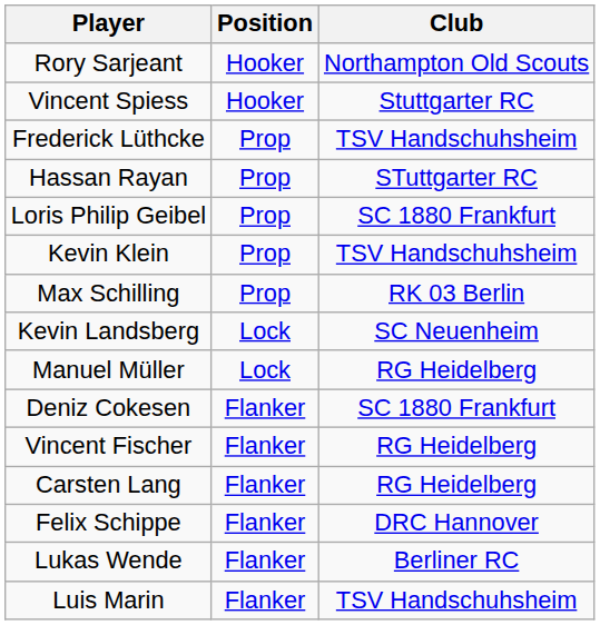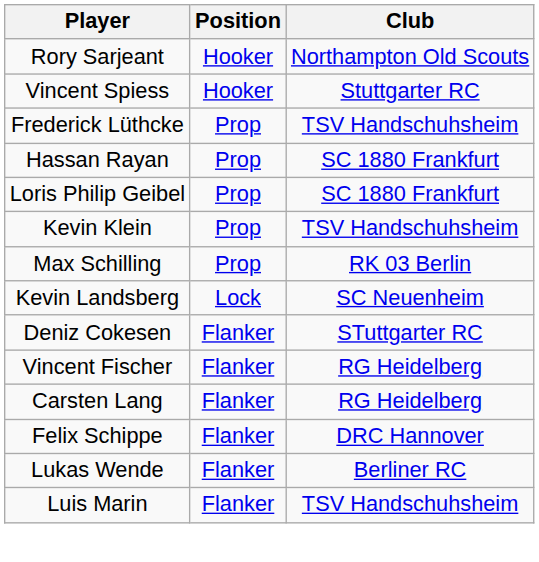Hassan Rayan | Club: STuttgarter RC -> SC 1880 Frankfurt
- row: Manuel Müller | Lock | RG Heidelberg
Deniz Cokesen | Club: SC 1880 Frankfurt -> STuttgarter RC
